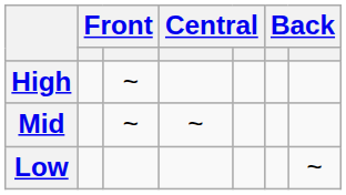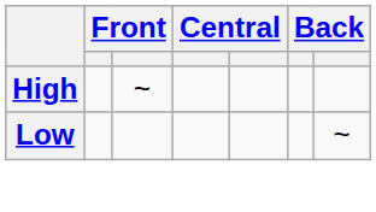- row: Mid | ~ | ~
